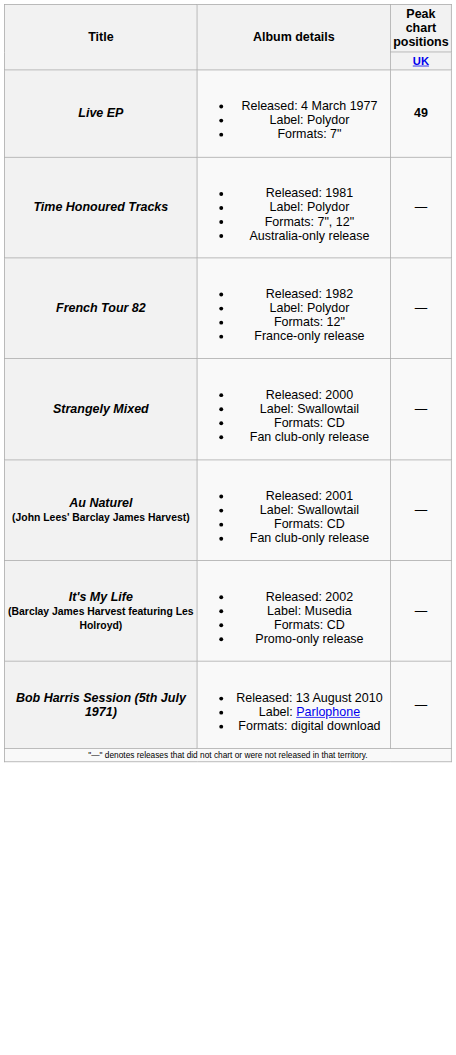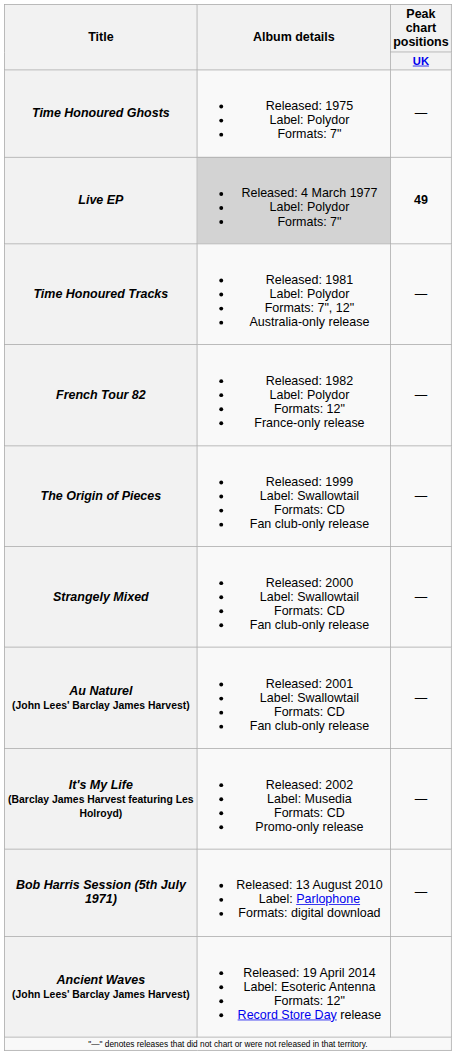+ row: Time Honoured Ghosts | Released: 1975 Label: Polydor Formats: 7" | —
Live EP | Album details: no background -> lightgrey background
+ row: The Origin of Pieces | Released: 1999 Label: Swallowtail Formats: CD Fan club-only release | —
+ row: Ancient Waves (John Lees' Barclay James Harvest) | Released: 19 April 2014 Label: Esoteric Antenna Formats: 12" Record Store Day release
